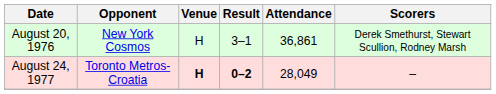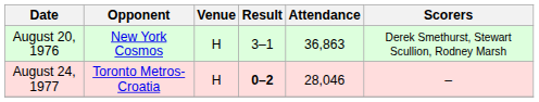August 20, 1976 | Attendance: 36,861 -> 36,863
August 24, 1977 | Venue: bold -> normal
August 24, 1977 | Attendance: 28,049 -> 28,046
